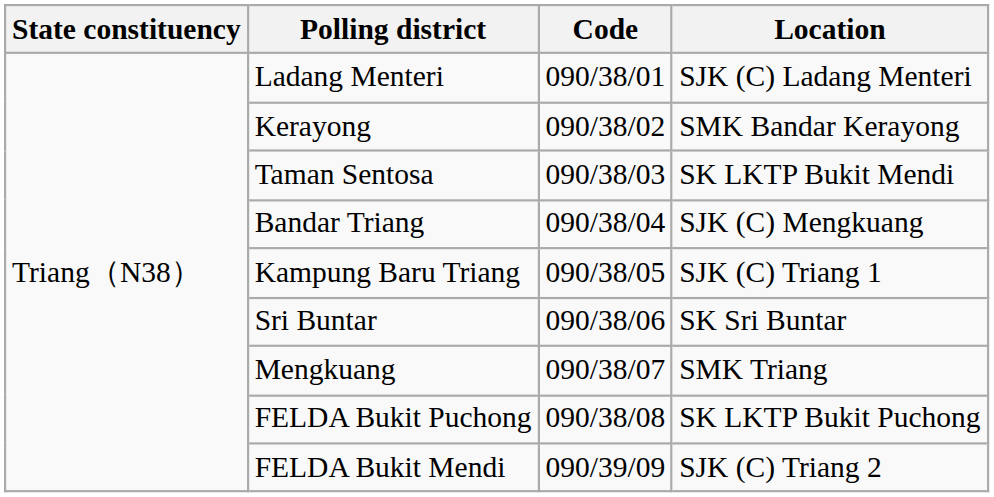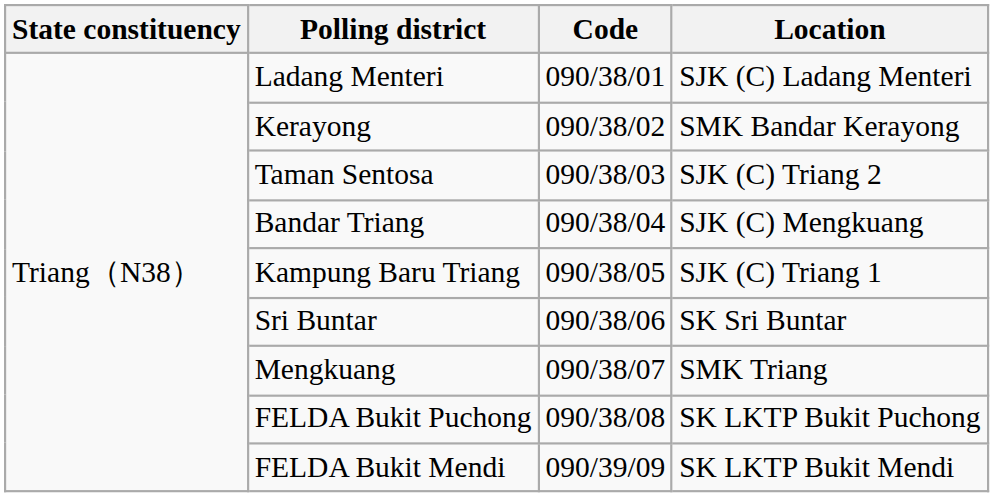Taman Sentosa | Location: SK LKTP Bukit Mendi -> SJK (C) Triang 2
FELDA Bukit Mendi | Location: SJK (C) Triang 2 -> SK LKTP Bukit Mendi
